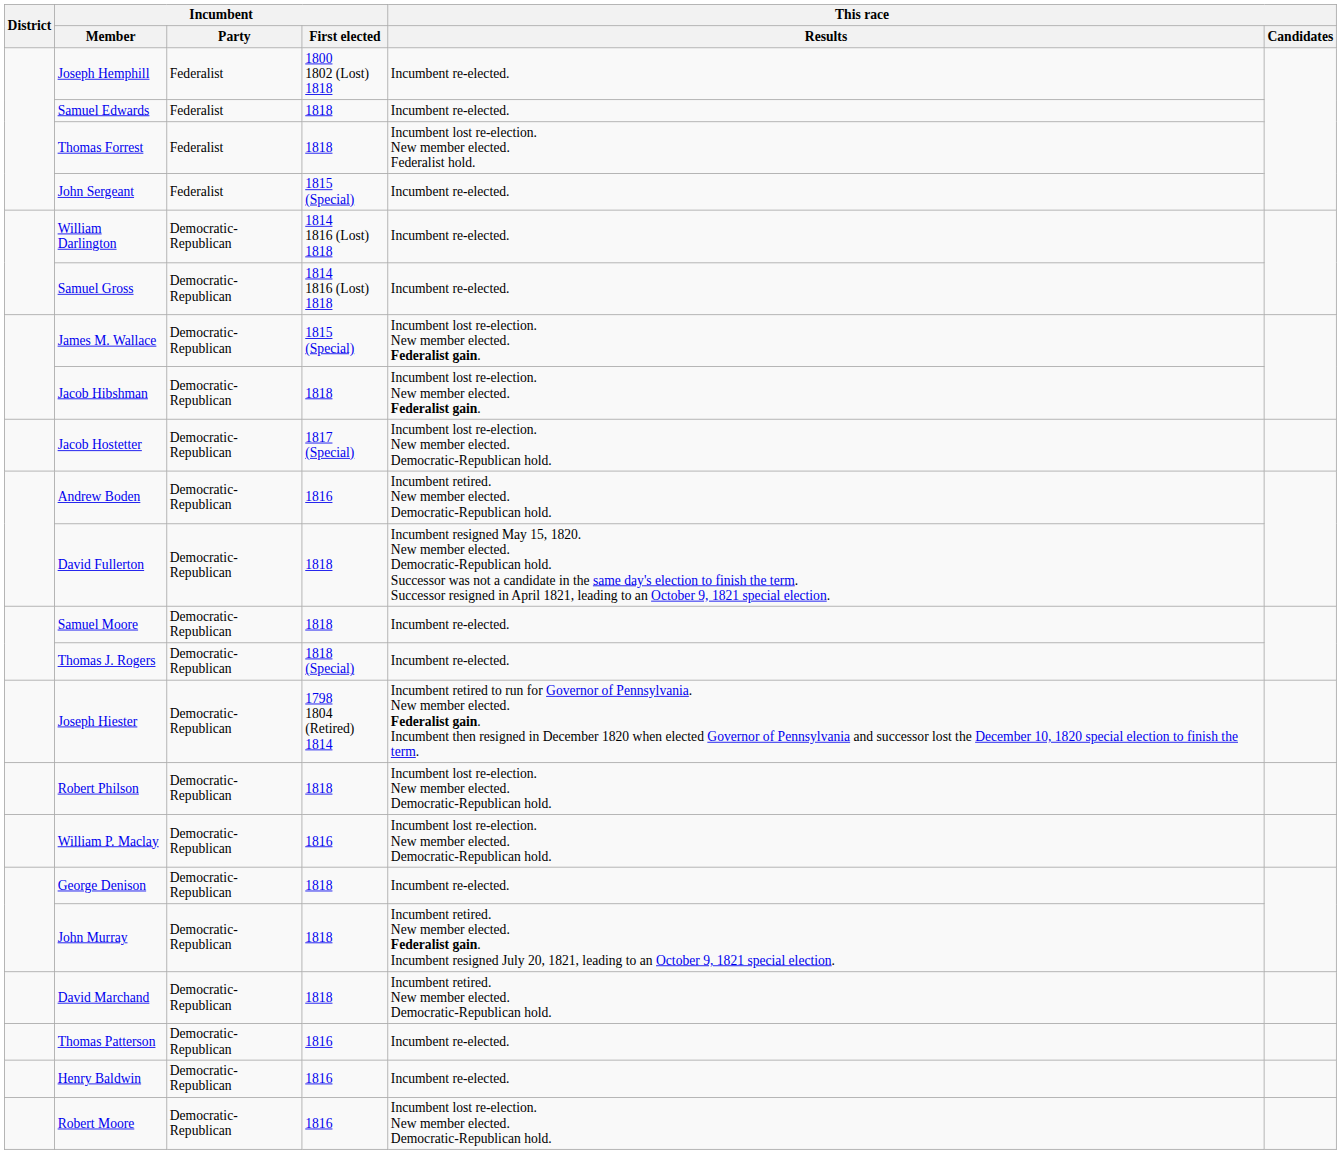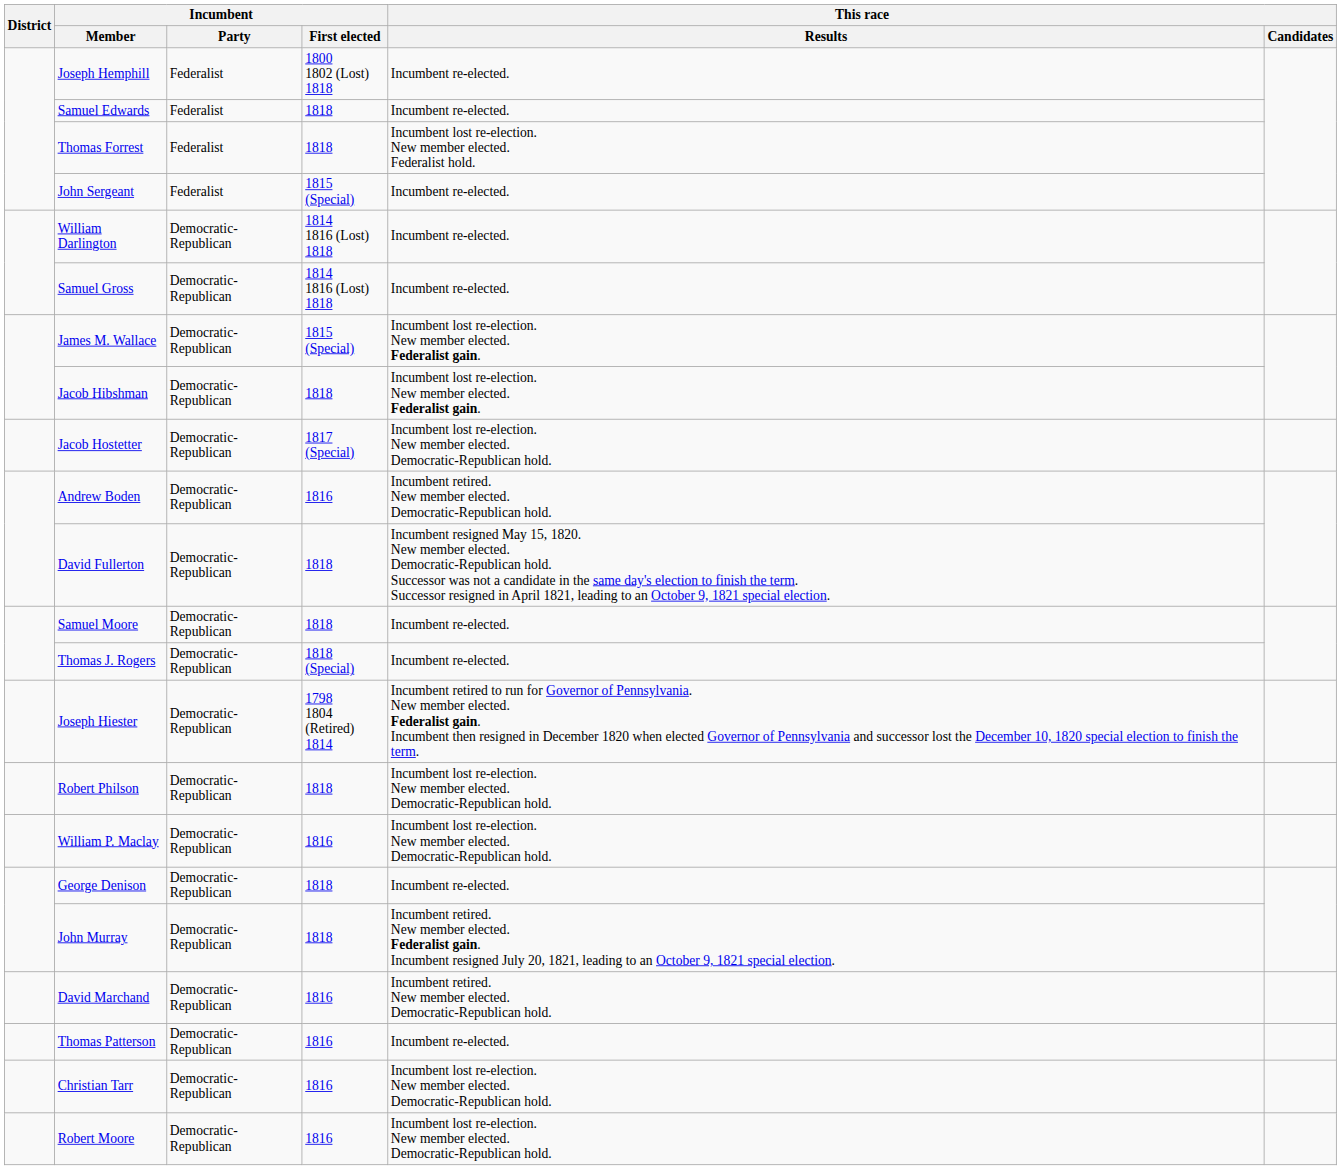David Marchand | Incumbent / First elected: 1818 -> 1816
+ row: Christian Tarr | Democratic-Republican | 1816 | Incumbent lost re-election. New member elected. Democratic-Republican hold.
- row: Henry Baldwin | Democratic-Republican | 1816 | Incumbent re-elected.
